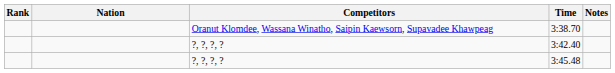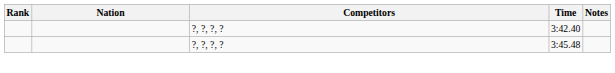- row: Oranut Klomdee, Wassana Winatho, Saipin Kaewsorn, Supavadee Khawpeag | 3:38.70
